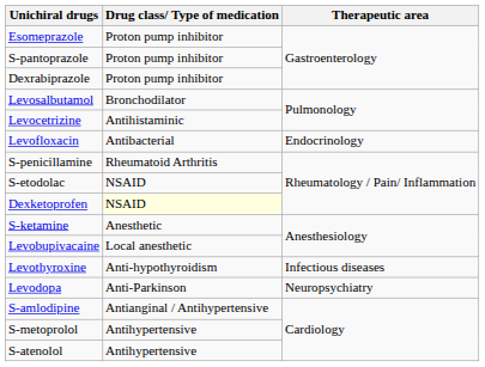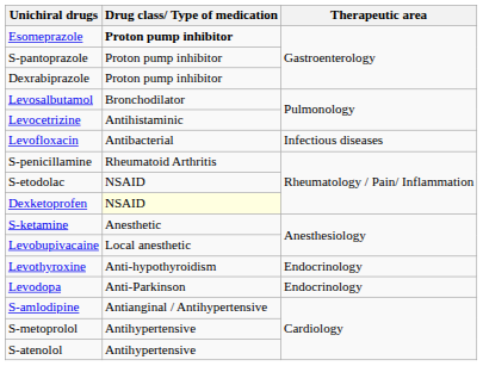Esomeprazole | Drug class/ Type of medication: normal -> bold
Levofloxacin | Therapeutic area: Endocrinology -> Infectious diseases
Levothyroxine | Therapeutic area: Infectious diseases -> Endocrinology
Levodopa | Therapeutic area: Neuropsychiatry -> Endocrinology
